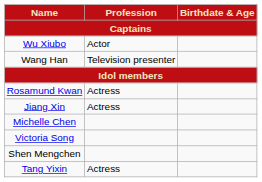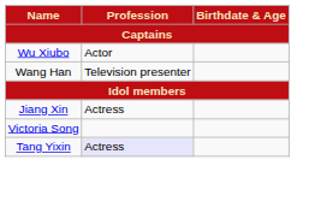- row: Rosamund Kwan | Actress
- row: Michelle Chen
- row: Shen Mengchen
Tang Yixin | column 2: no background -> lavender background
